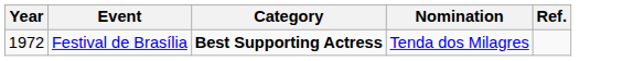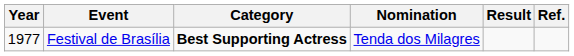+ column: Result
Festival de Brasília | Year: 1972 -> 1977
